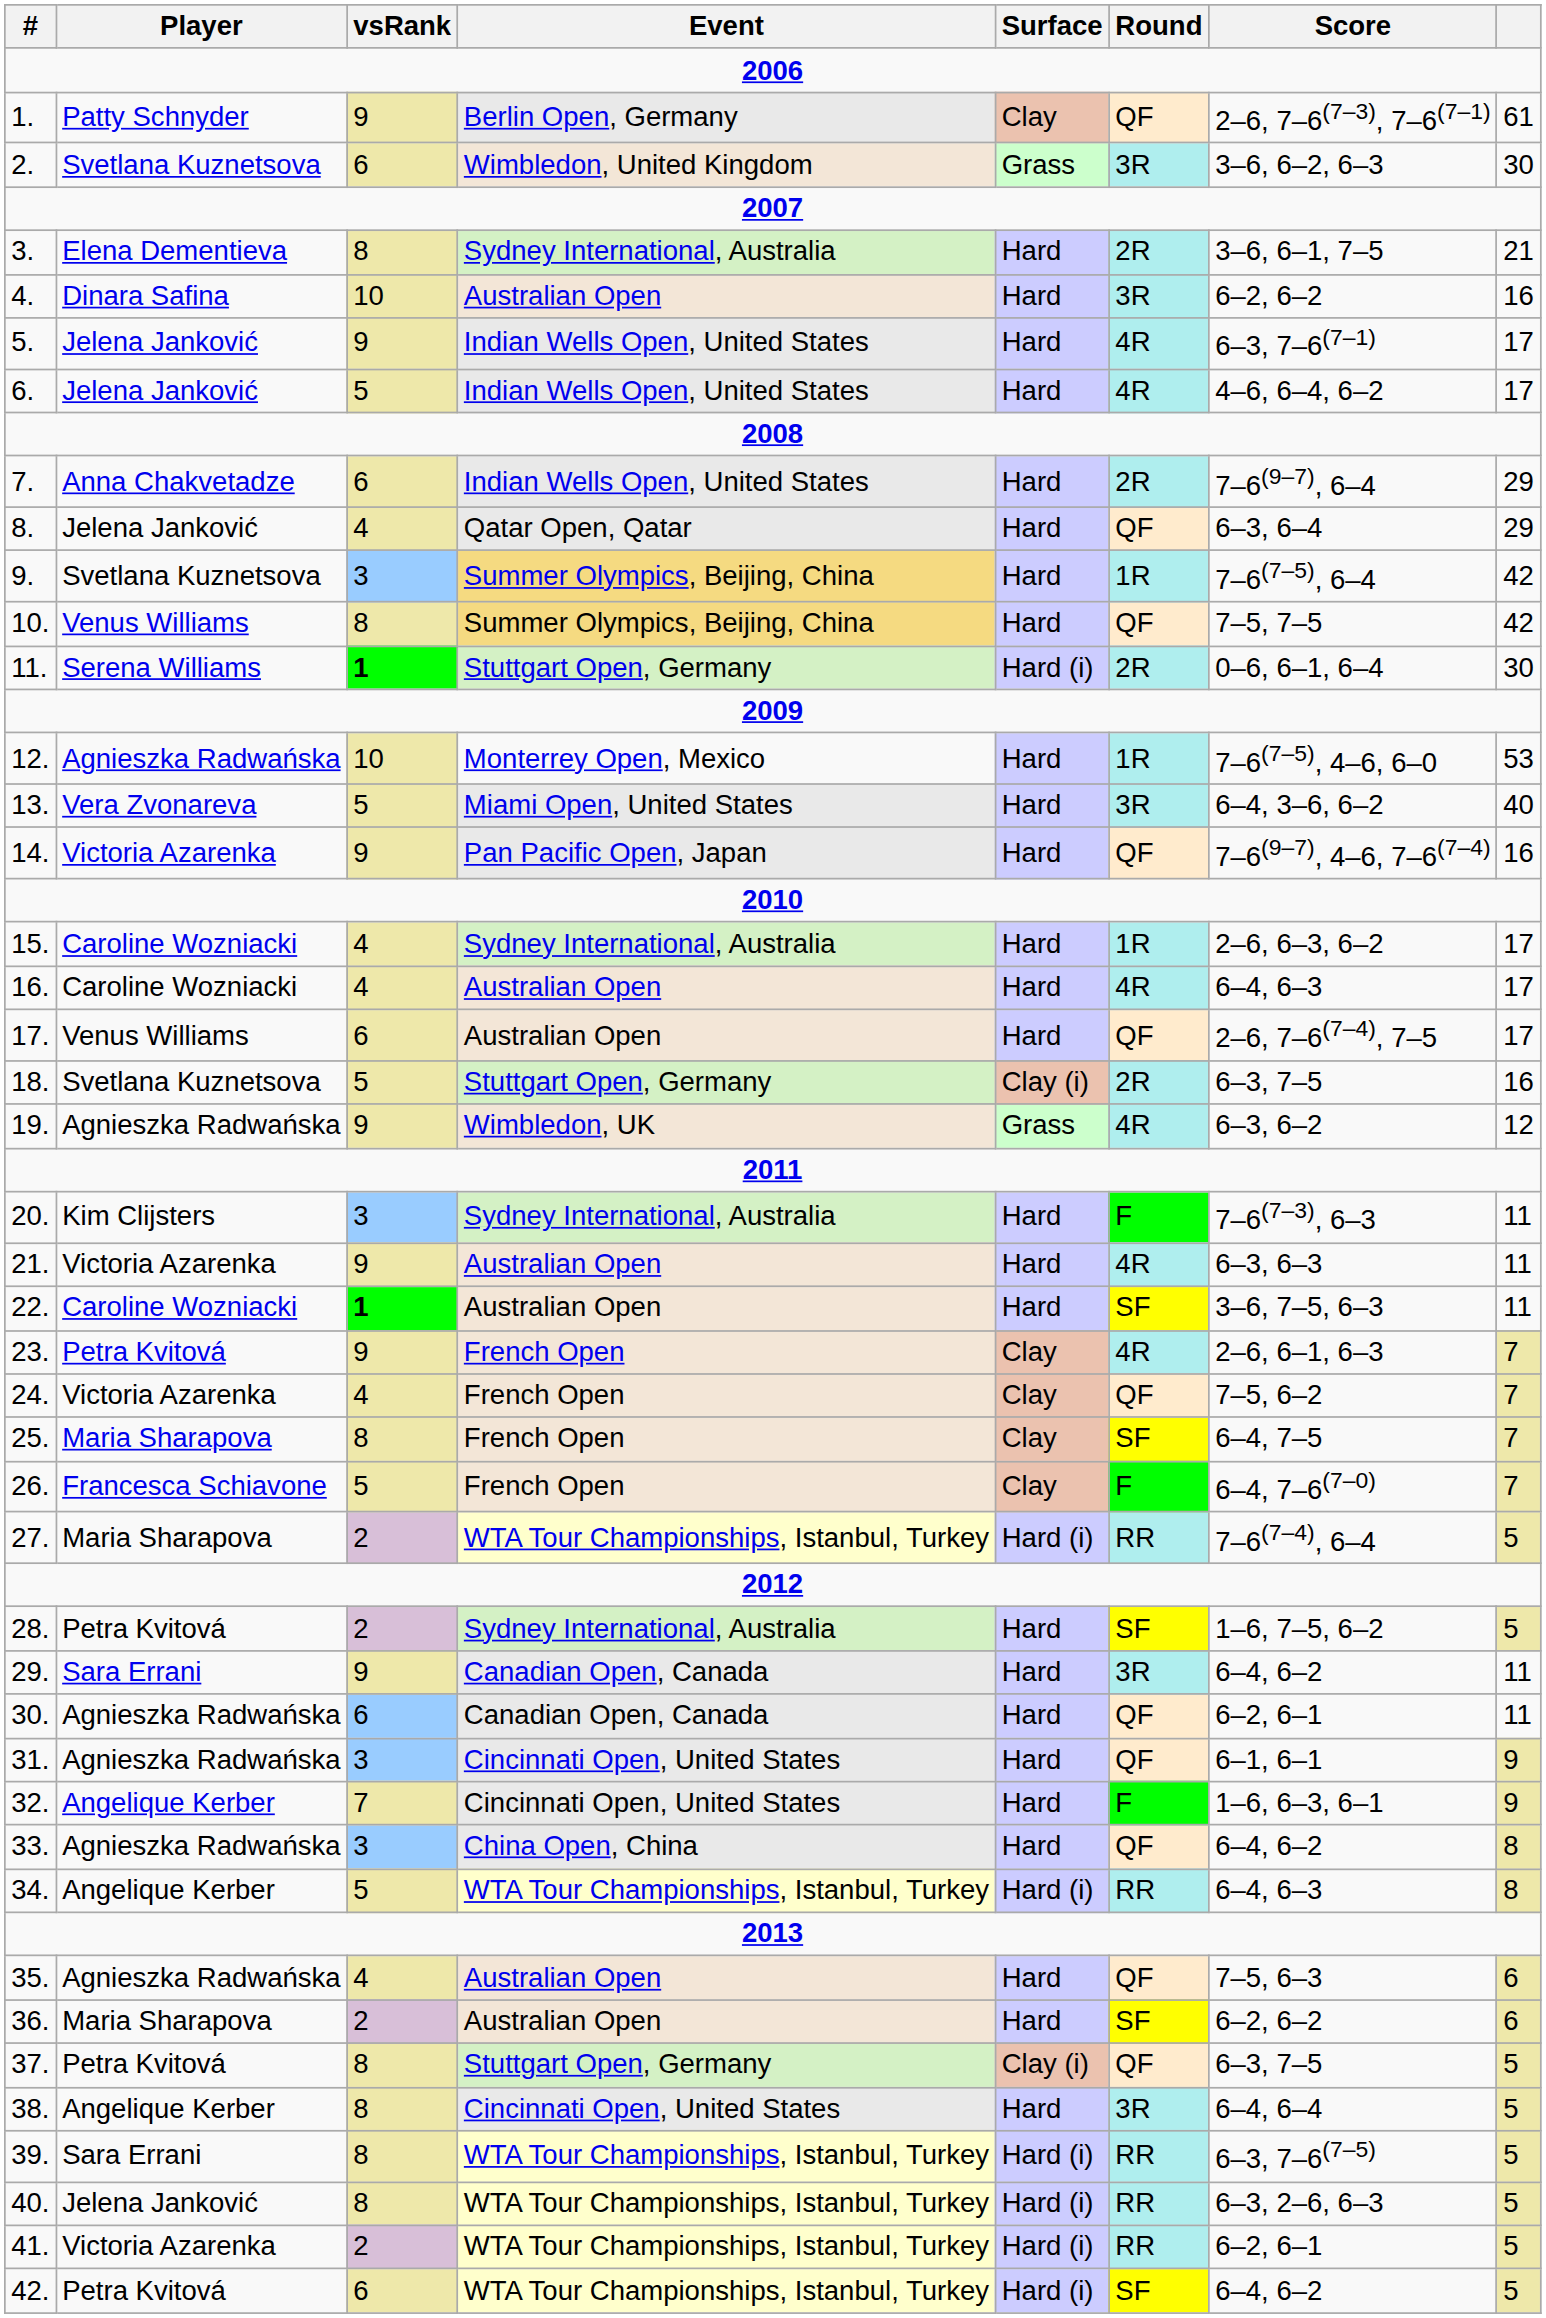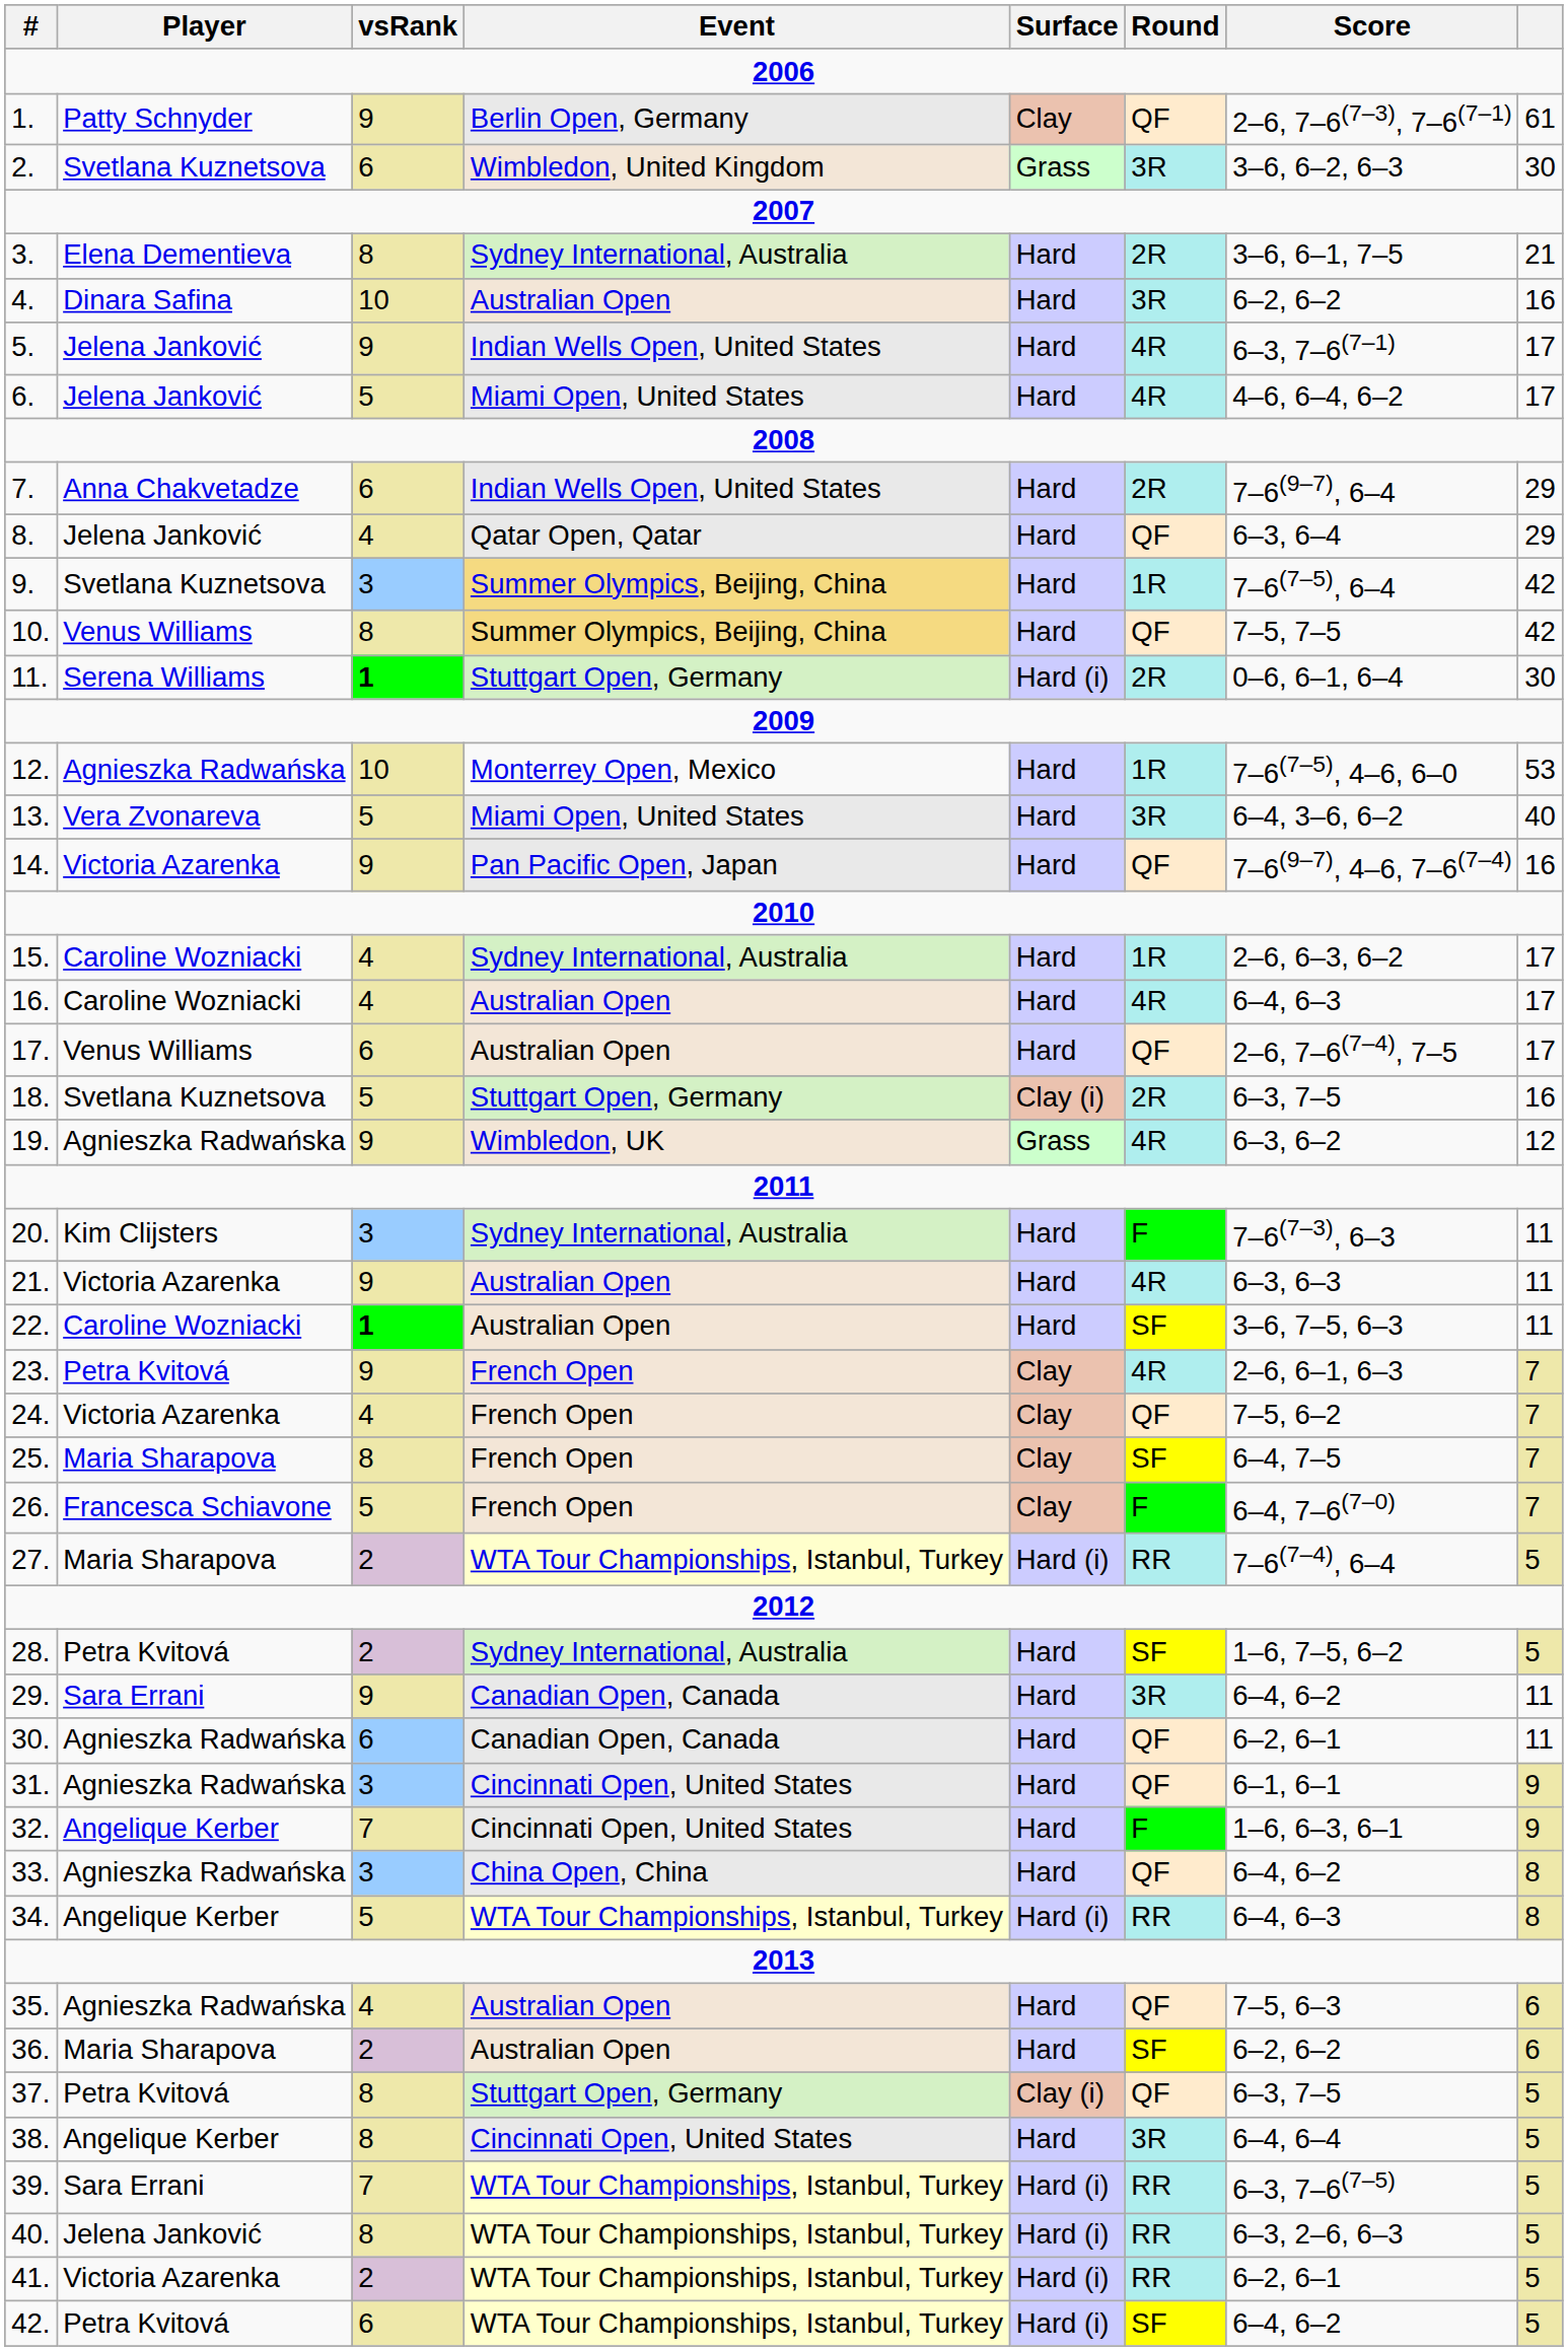6. | Event: Indian Wells Open, United States -> Miami Open, United States
39. | vsRank: 8 -> 7
